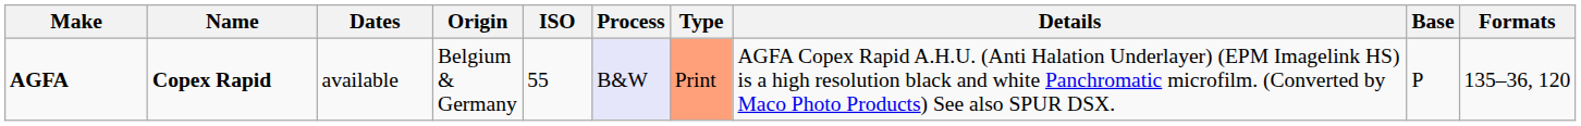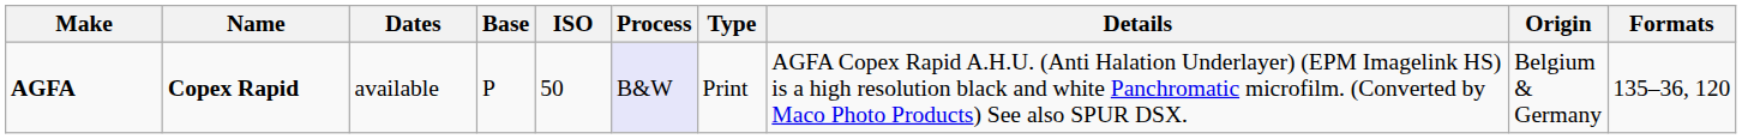columns swapped: Base <-> Origin
AGFA | ISO: 55 -> 50
AGFA | Type: lightsalmon background -> no background
